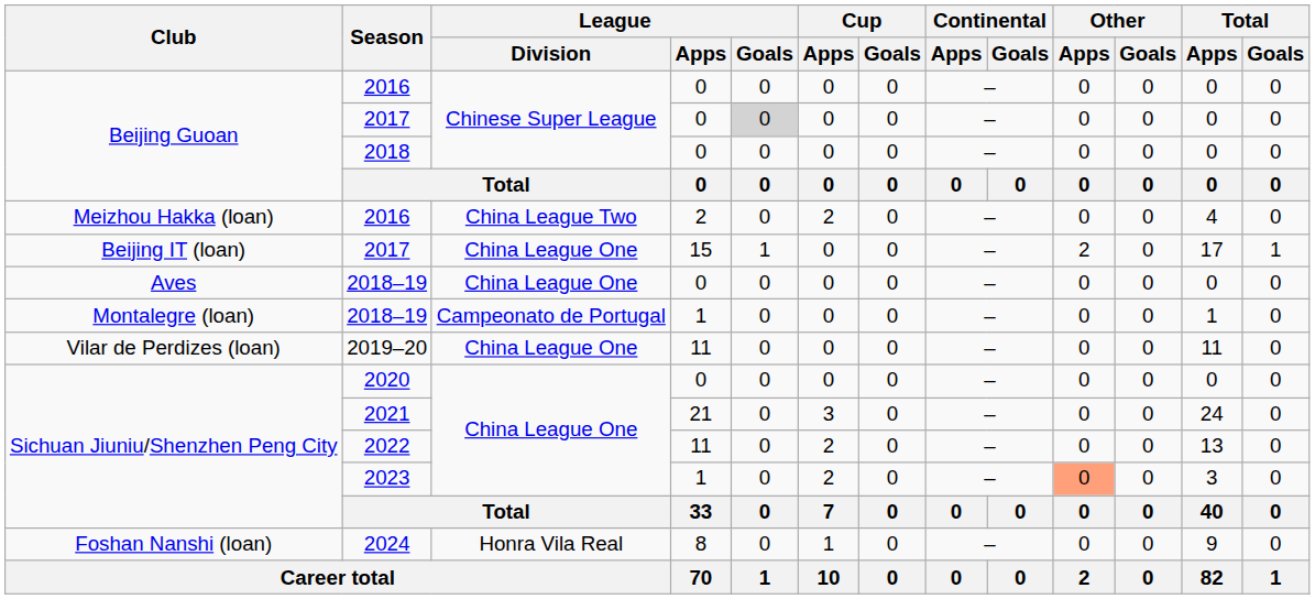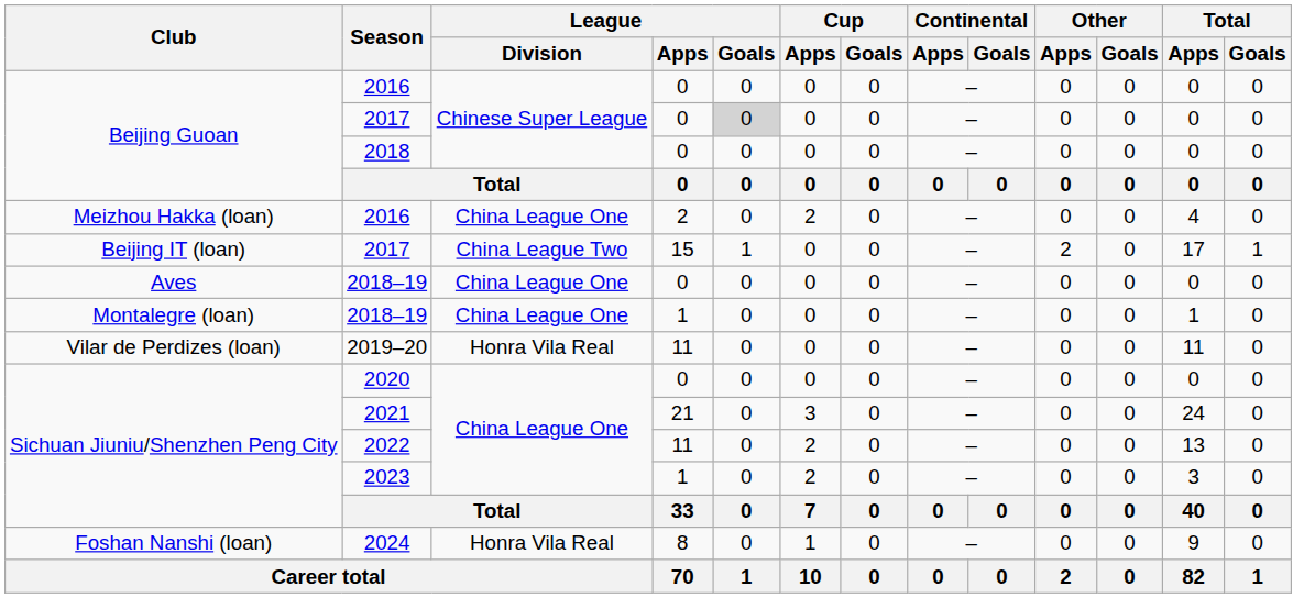Meizhou Hakka (loan) / 2016 | League / Division: China League Two -> China League One
Beijing IT (loan) / 2017 | League / Division: China League One -> China League Two
Montalegre (loan) / 2018–19 | League / Division: Campeonato de Portugal -> China League One
2019–20 | League / Division: China League One -> Honra Vila Real
2023 | Other / Apps: lightsalmon background -> no background
